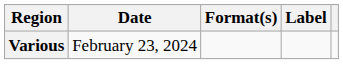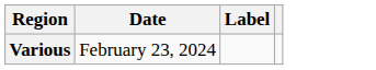- column: Format(s)
